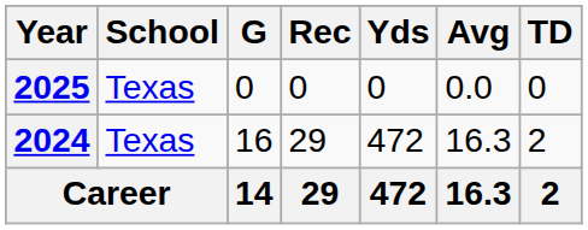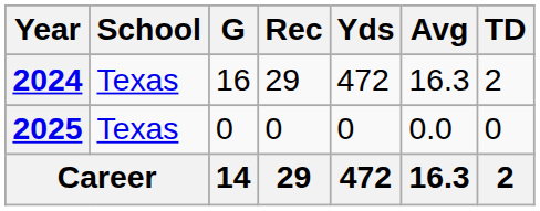rows swapped: 2024 <-> 2025
